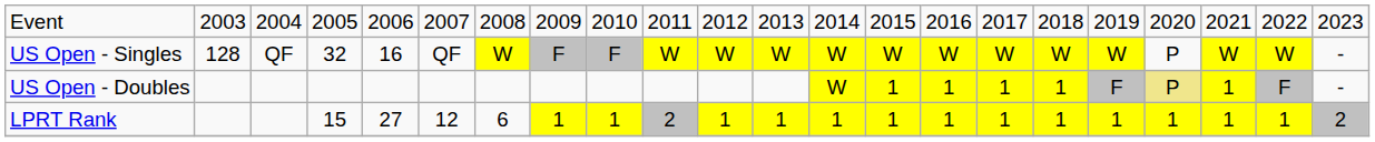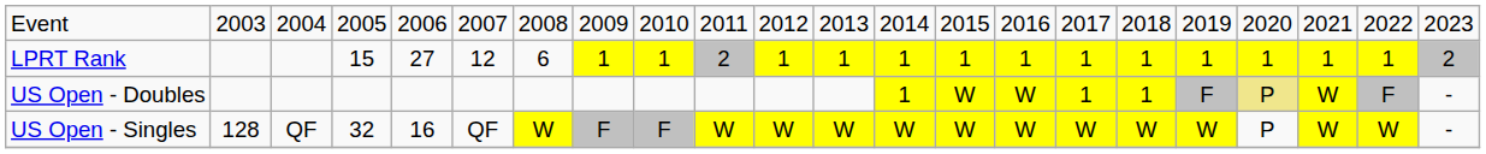rows swapped: US Open - Singles <-> LPRT Rank
US Open - Doubles | column 13: W -> 1
US Open - Doubles | column 14: 1 -> W
US Open - Doubles | column 15: 1 -> W
US Open - Doubles | column 20: 1 -> W
